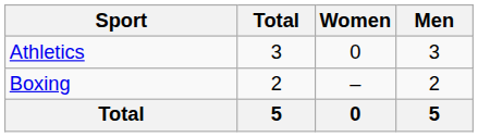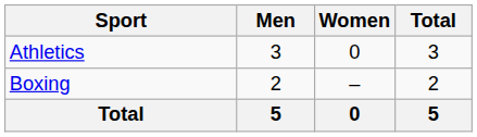columns swapped: Men <-> Total
